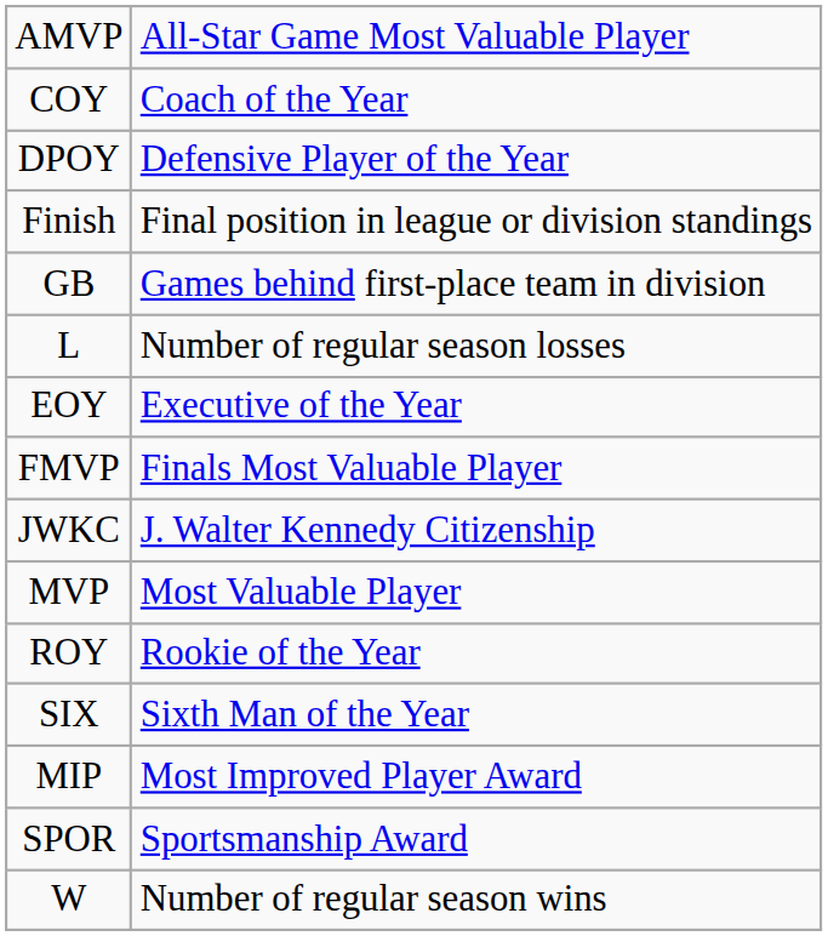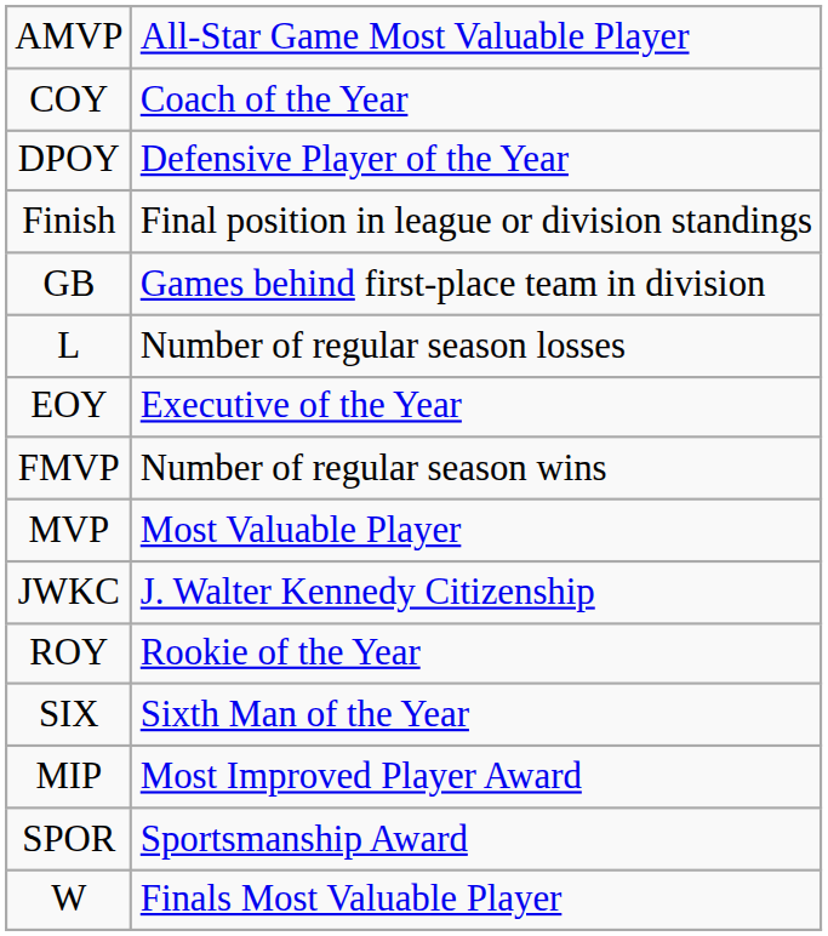FMVP | column 2: Finals Most Valuable Player -> Number of regular season wins
rows swapped: JWKC <-> MVP
W | column 2: Number of regular season wins -> Finals Most Valuable Player
